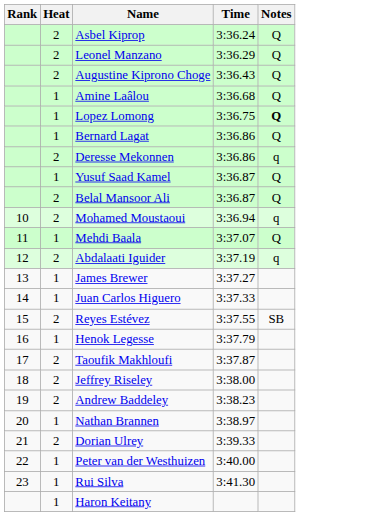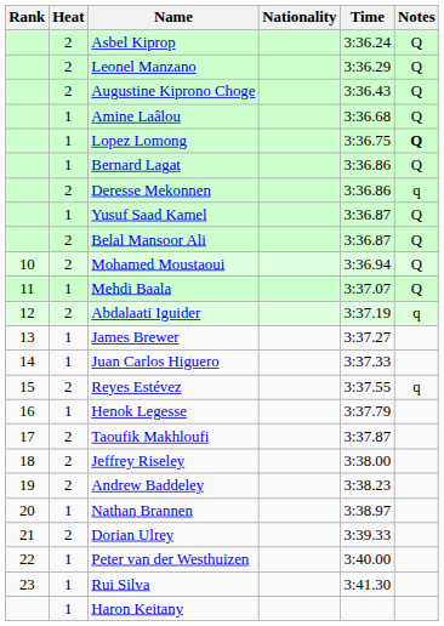+ column: Nationality
Mohamed Moustaoui | Notes: q -> Q
Reyes Estévez | Notes: SB -> q
